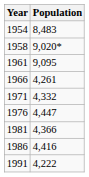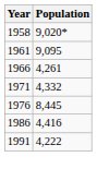- row: 1954 | 8,483
1976 | Population: 4,447 -> 8,445
- row: 1981 | 4,366
